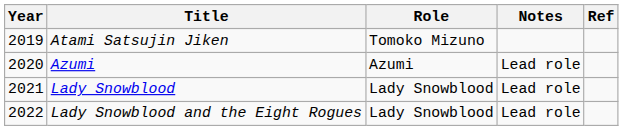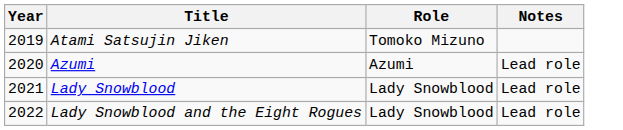- column: Ref
